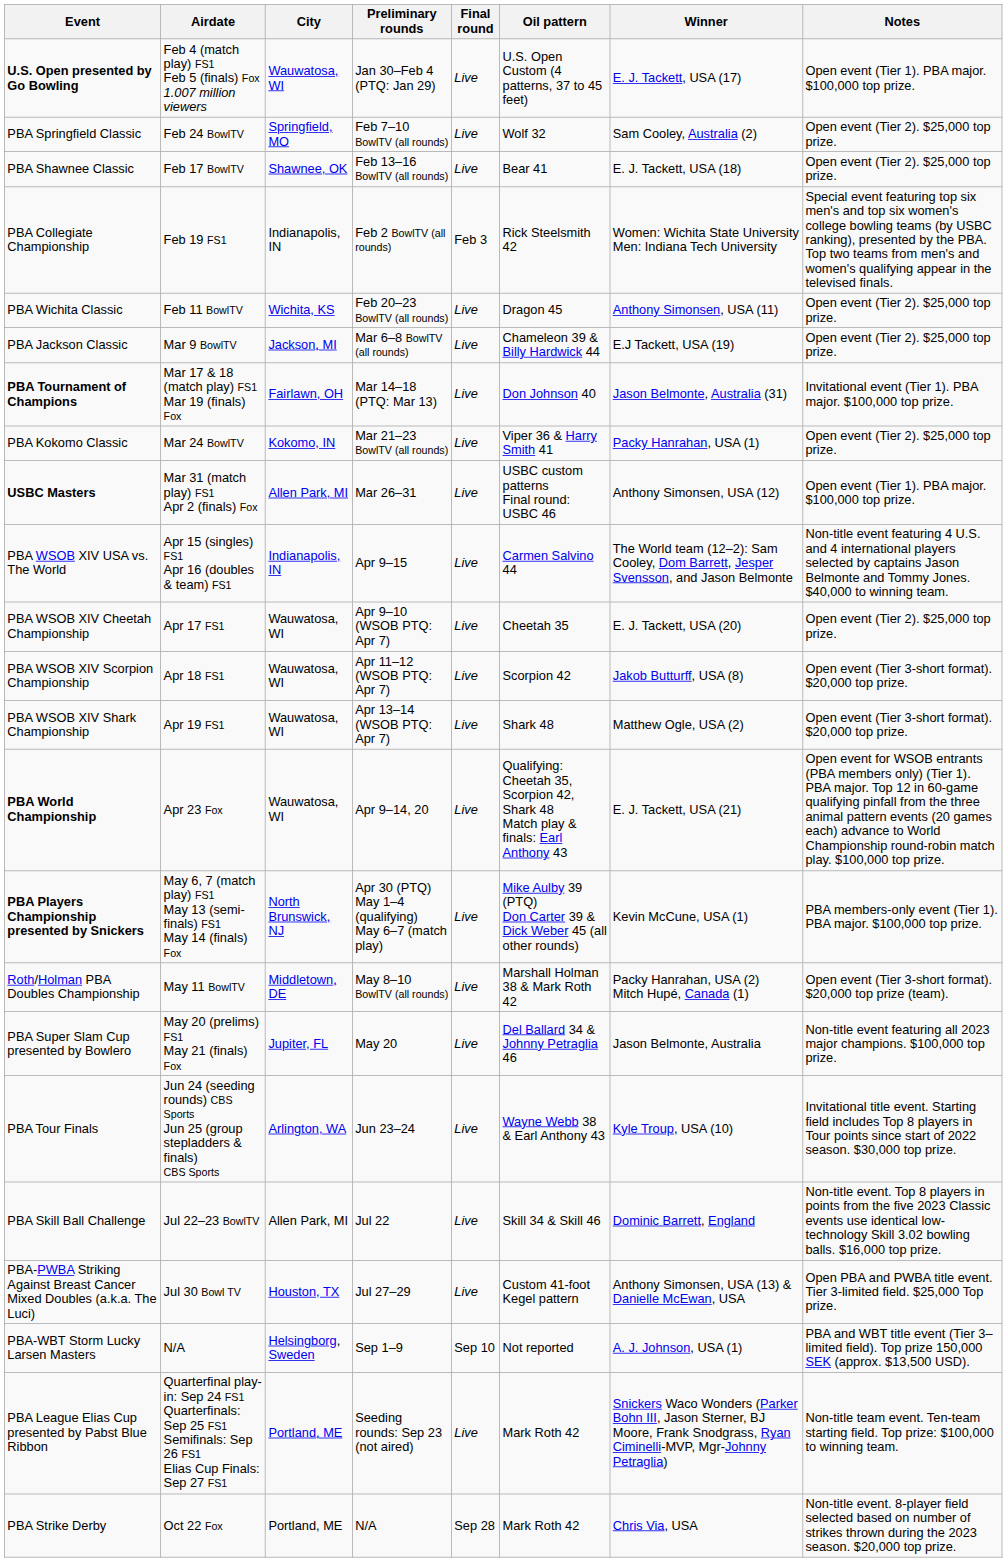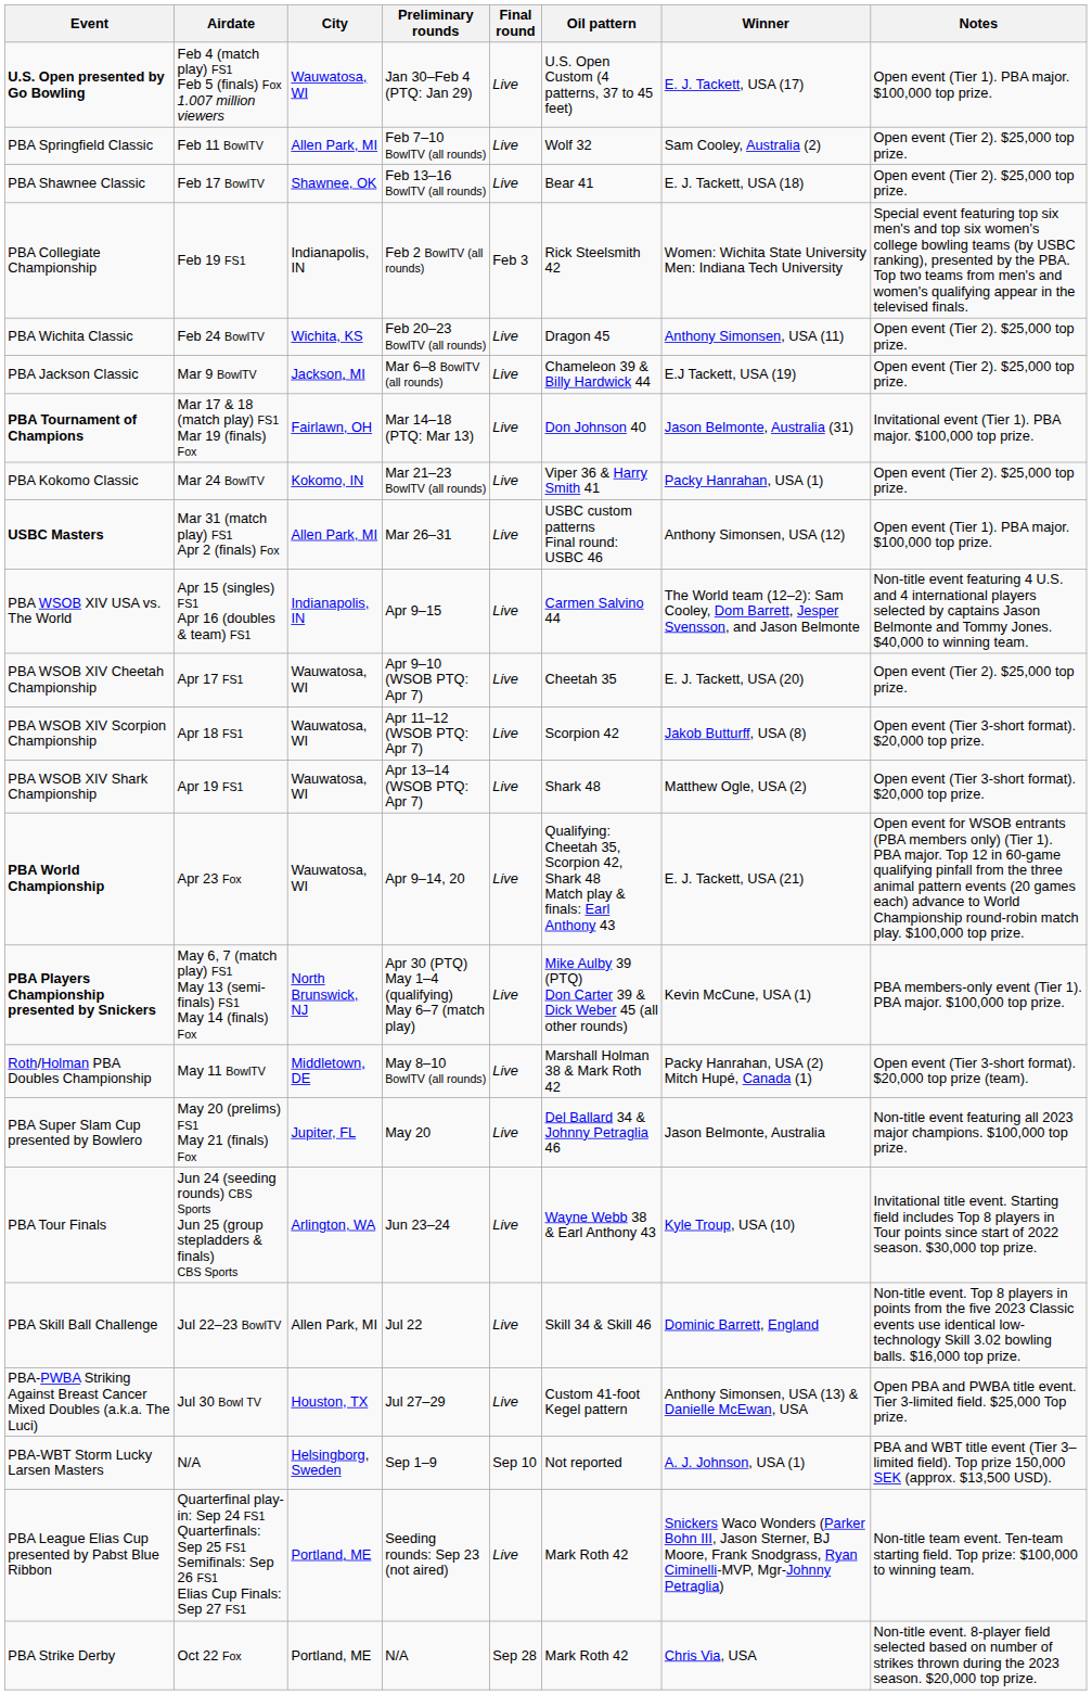PBA Springfield Classic | Airdate: Feb 24 BowlTV -> Feb 11 BowlTV
PBA Springfield Classic | City: Springfield, MO -> Allen Park, MI
PBA Wichita Classic | Airdate: Feb 11 BowlTV -> Feb 24 BowlTV
